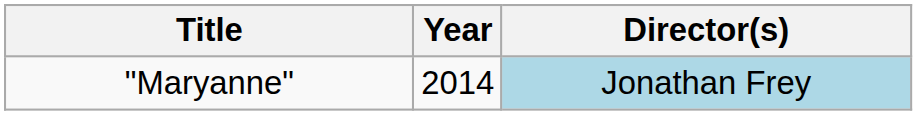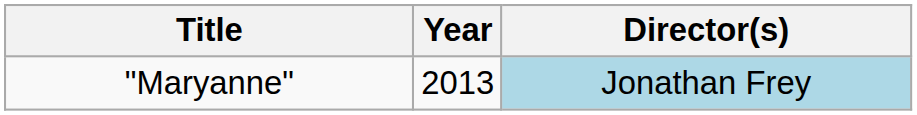"Maryanne" | Year: 2014 -> 2013
